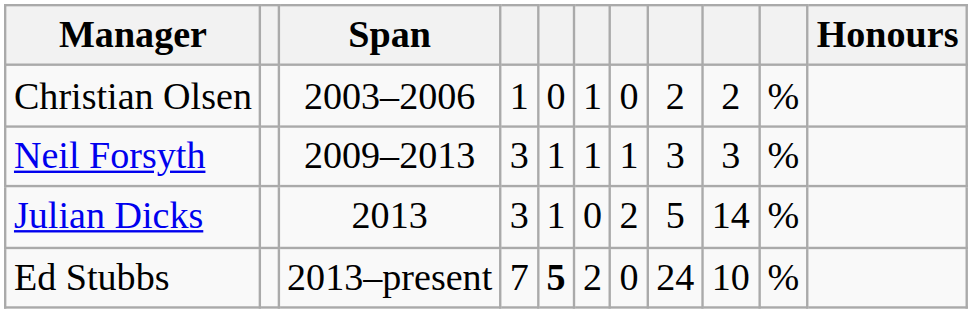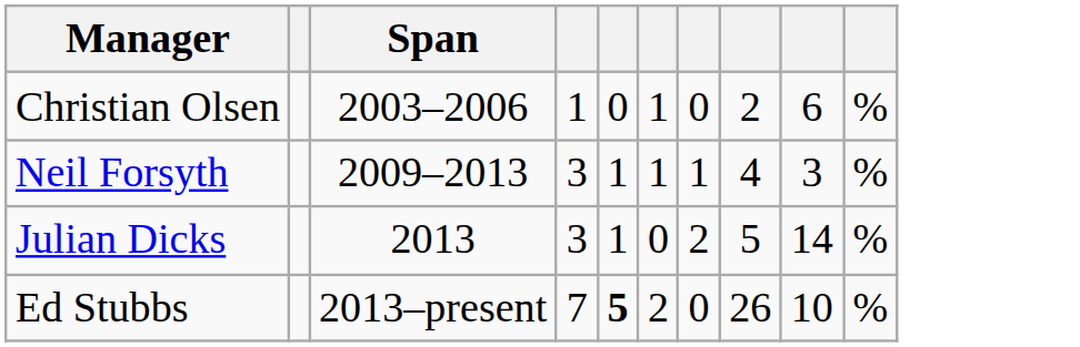- column: Honours
Christian Olsen | column 9: 2 -> 6
Neil Forsyth | column 8: 3 -> 4
Ed Stubbs | column 8: 24 -> 26
